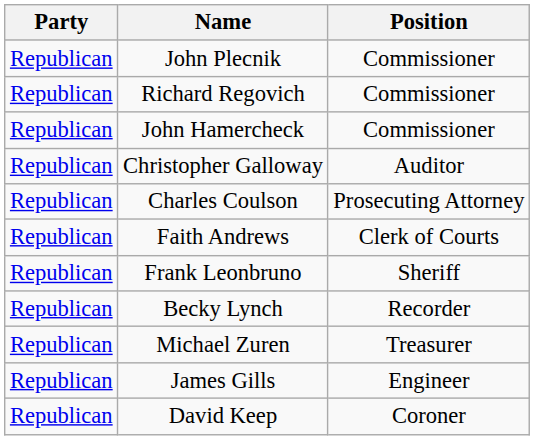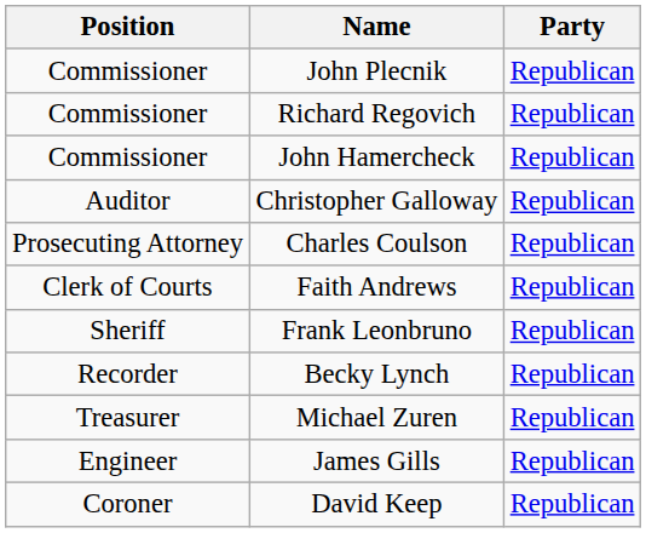columns swapped: Position <-> Party
